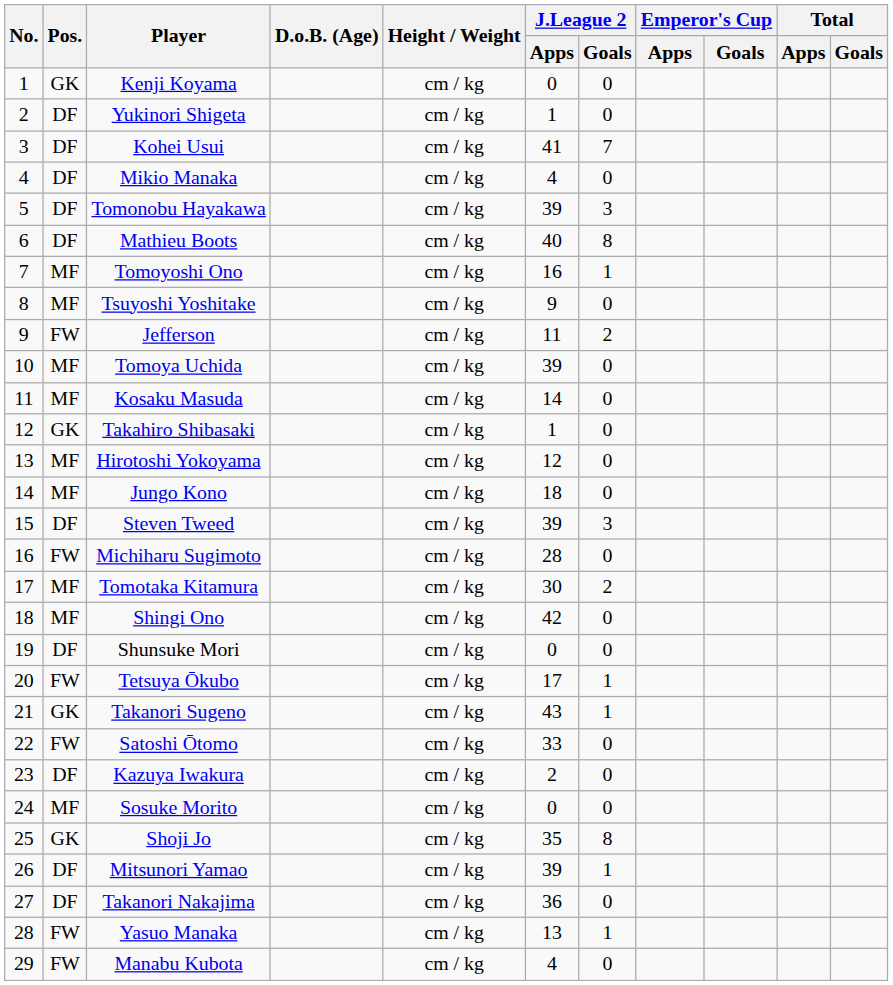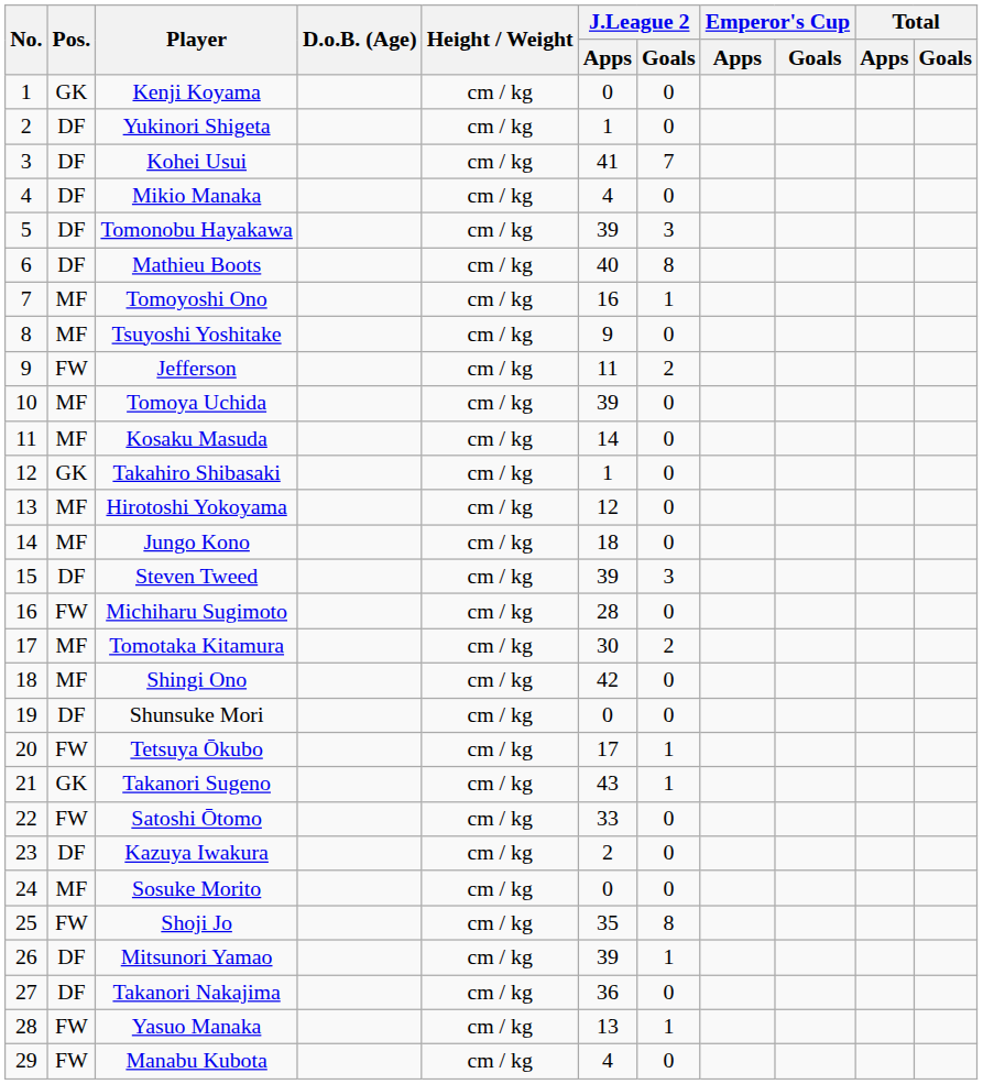Shoji Jo | Pos.: GK -> FW
